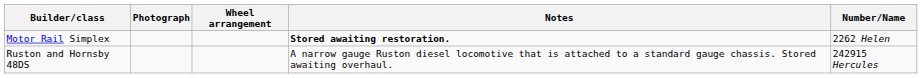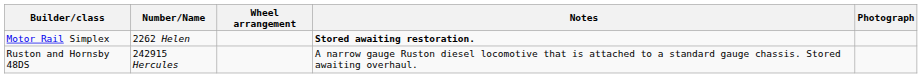columns swapped: Number/Name <-> Photograph
